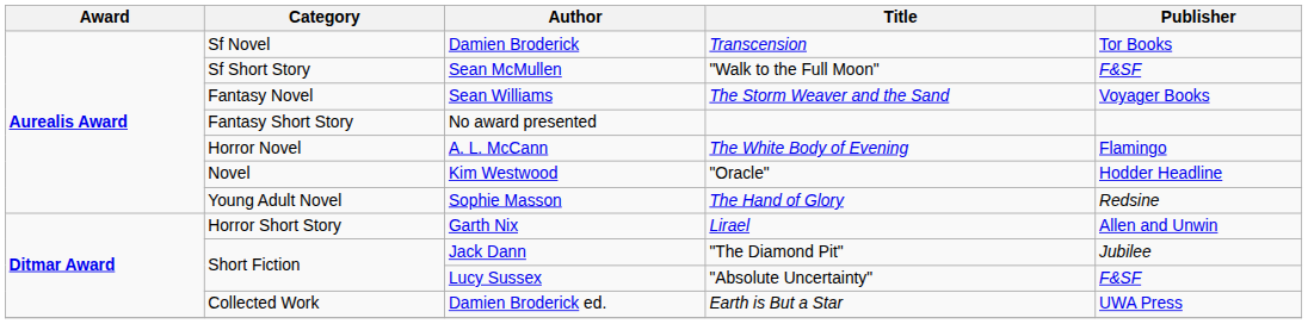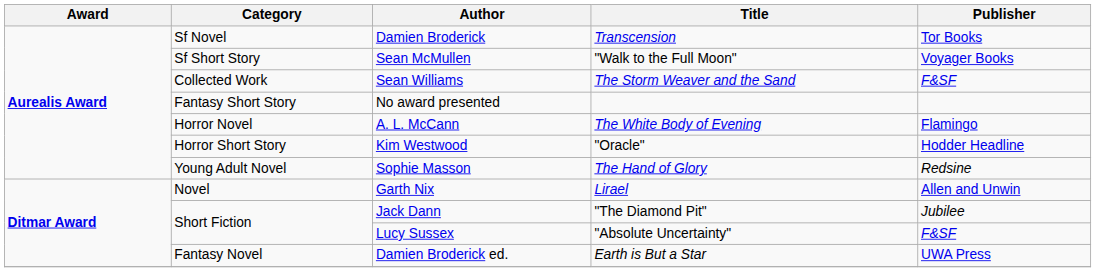Sean McMullen | Publisher: F&SF -> Voyager Books
Sean Williams | Category: Fantasy Novel -> Collected Work
Sean Williams | Publisher: Voyager Books -> F&SF
Kim Westwood | Category: Novel -> Horror Short Story
Garth Nix | Category: Horror Short Story -> Novel
Damien Broderick ed. | Category: Collected Work -> Fantasy Novel
